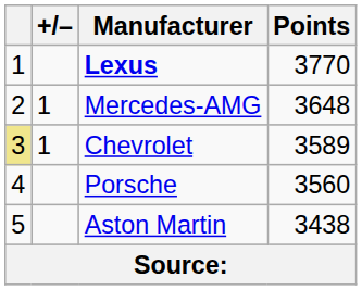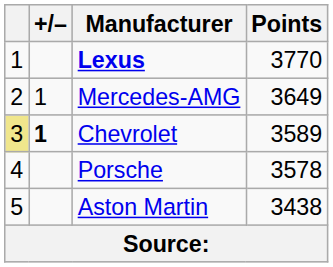Mercedes-AMG | Points: 3648 -> 3649
Chevrolet | +/–: normal -> bold
Porsche | Points: 3560 -> 3578
